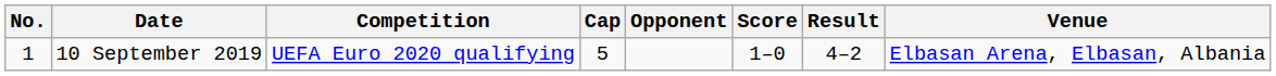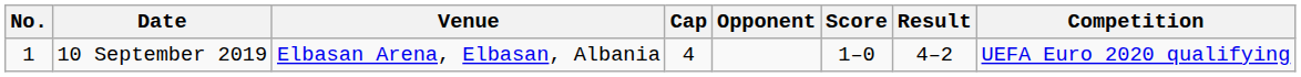columns swapped: Venue <-> Competition
10 September 2019 | Cap: 5 -> 4
